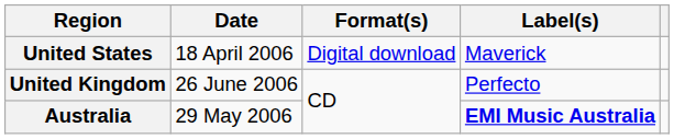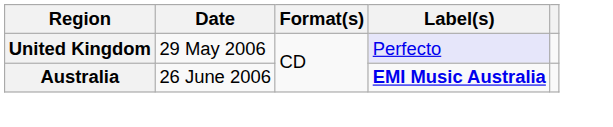- row: United States | 18 April 2006 | Digital download | Maverick
United Kingdom | Date: 26 June 2006 -> 29 May 2006
United Kingdom | Label(s): no background -> lavender background
Australia | Date: 29 May 2006 -> 26 June 2006
